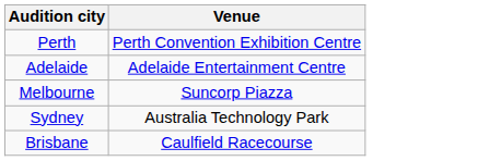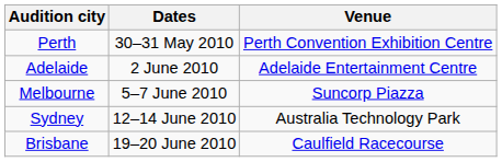+ column: Dates | 30–31 May 2010 | 2 June 2010 | 5–7 June 2010 | 12–14 June 2010 | 19–20 June 2010
